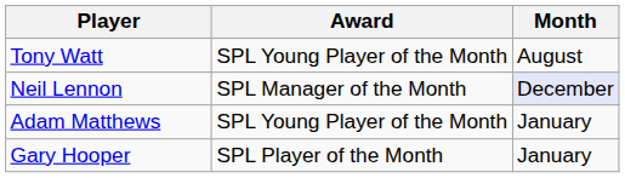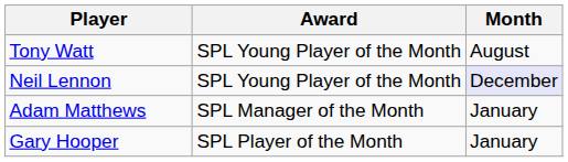Neil Lennon | Award: SPL Manager of the Month -> SPL Young Player of the Month
Adam Matthews | Award: SPL Young Player of the Month -> SPL Manager of the Month
